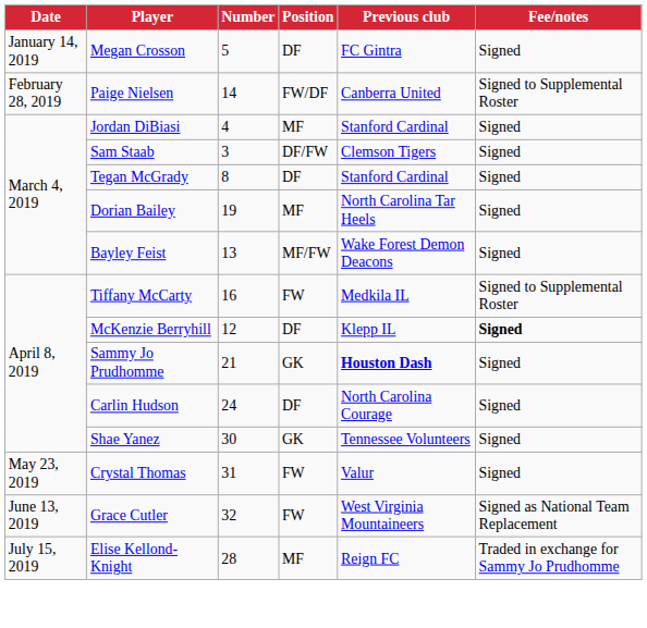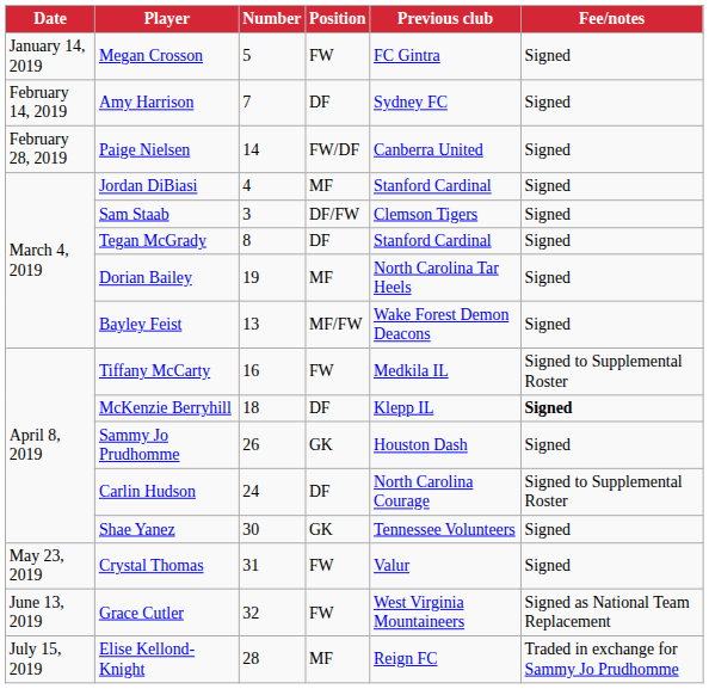Megan Crosson | Position: DF -> FW
+ row: February 14, 2019 | Amy Harrison | 7 | DF | Sydney FC | Signed
Paige Nielsen | Fee/notes: Signed to Supplemental Roster -> Signed
McKenzie Berryhill | Number: 12 -> 18
Sammy Jo Prudhomme | Number: 21 -> 26
Sammy Jo Prudhomme | Previous club: bold -> normal
Carlin Hudson | Fee/notes: Signed -> Signed to Supplemental Roster
